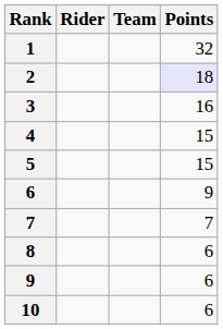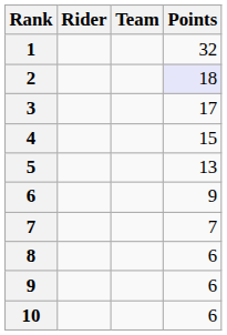3 | Points: 16 -> 17
5 | Points: 15 -> 13
